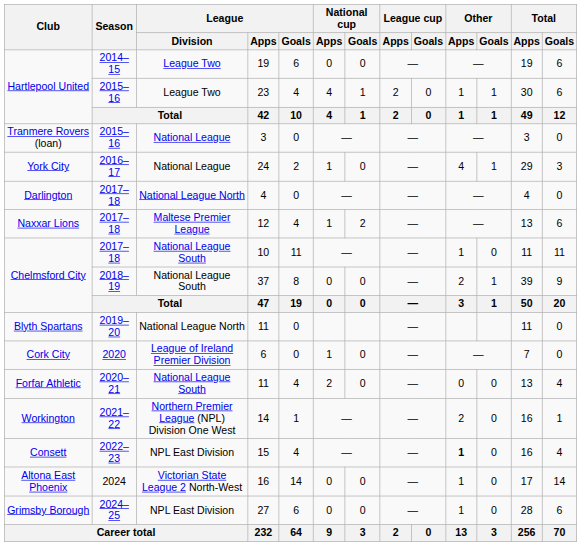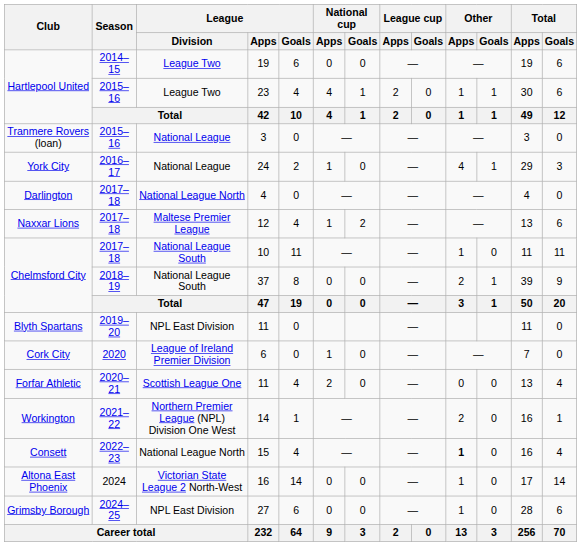Blyth Spartans / 11 | League / Division: National League North -> NPL East Division
Forfar Athletic / 11 | League / Division: National League South -> Scottish League One
15 | League / Division: NPL East Division -> National League North
